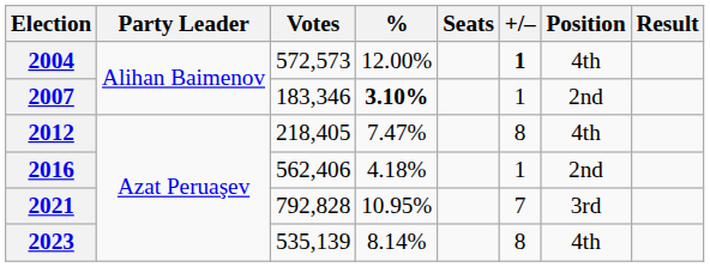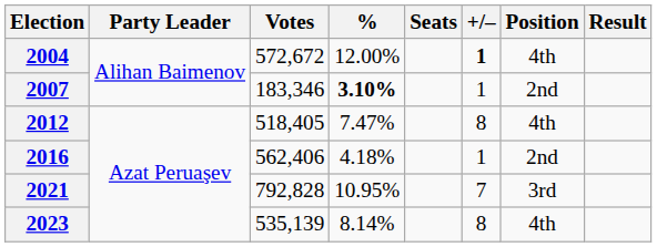2004 | Votes: 572,573 -> 572,672
2012 | Votes: 218,405 -> 518,405
